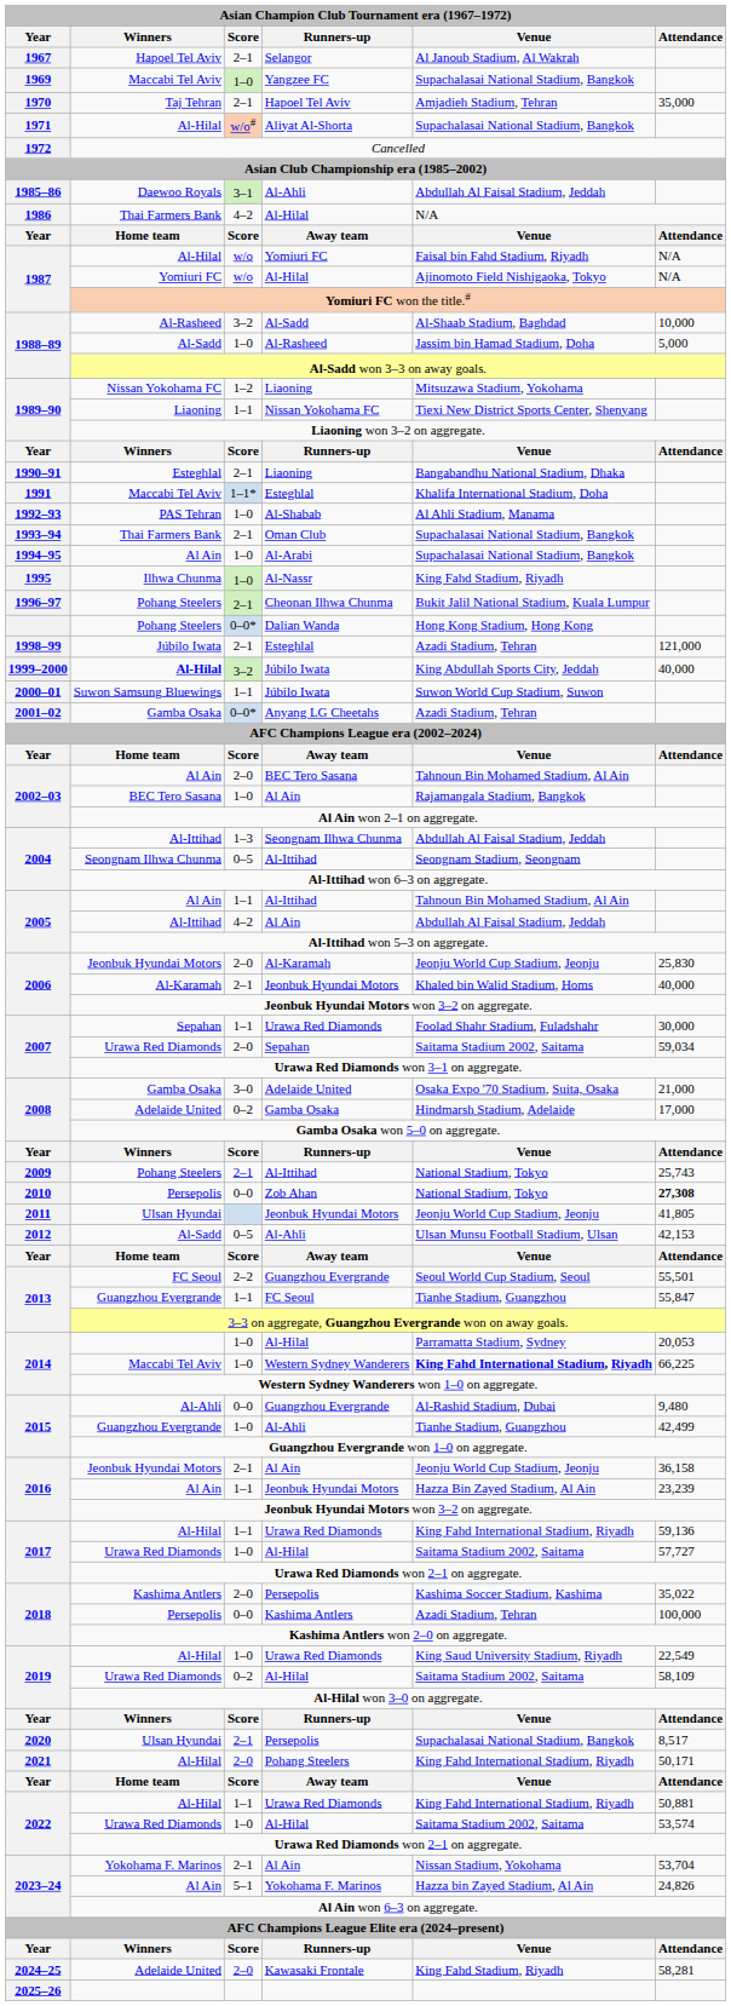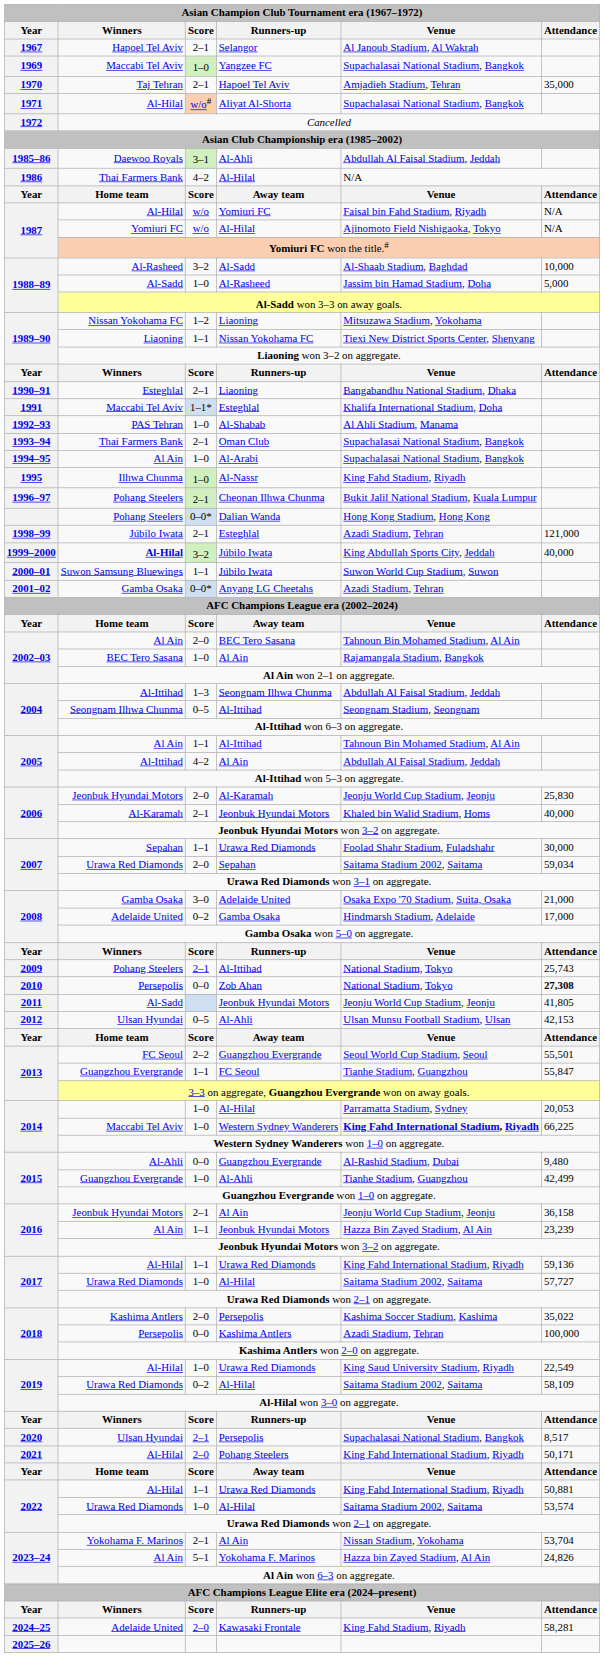2011 / Jeonbuk Hyundai Motors | Winners: Ulsan Hyundai -> Al-Sadd
2012 / Al-Ahli | Winners: Al-Sadd -> Ulsan Hyundai
